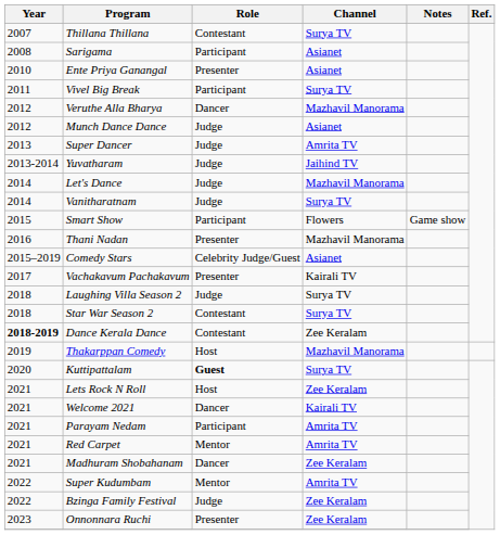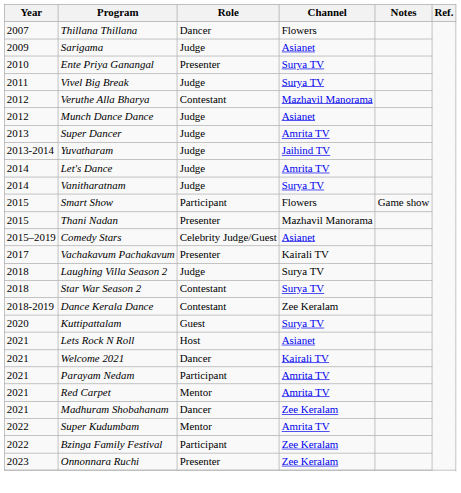Thillana Thillana | Role: Contestant -> Dancer
Thillana Thillana | Channel: Surya TV -> Flowers
Sarigama | Year: 2008 -> 2009
Sarigama | Role: Participant -> Judge
Ente Priya Ganangal | Channel: Asianet -> Surya TV
Vivel Big Break | Role: Participant -> Judge
Veruthe Alla Bharya | Role: Dancer -> Contestant
Let's Dance | Channel: Mazhavil Manorama -> Amrita TV
Thani Nadan | Year: 2016 -> 2015
Dance Kerala Dance | Year: bold -> normal
- row: 2019 | Thakarppan Comedy | Host | Mazhavil Manorama
Kuttipattalam | Role: bold -> normal
Lets Rock N Roll | Channel: Zee Keralam -> Asianet
Bzinga Family Festival | Role: Judge -> Participant
